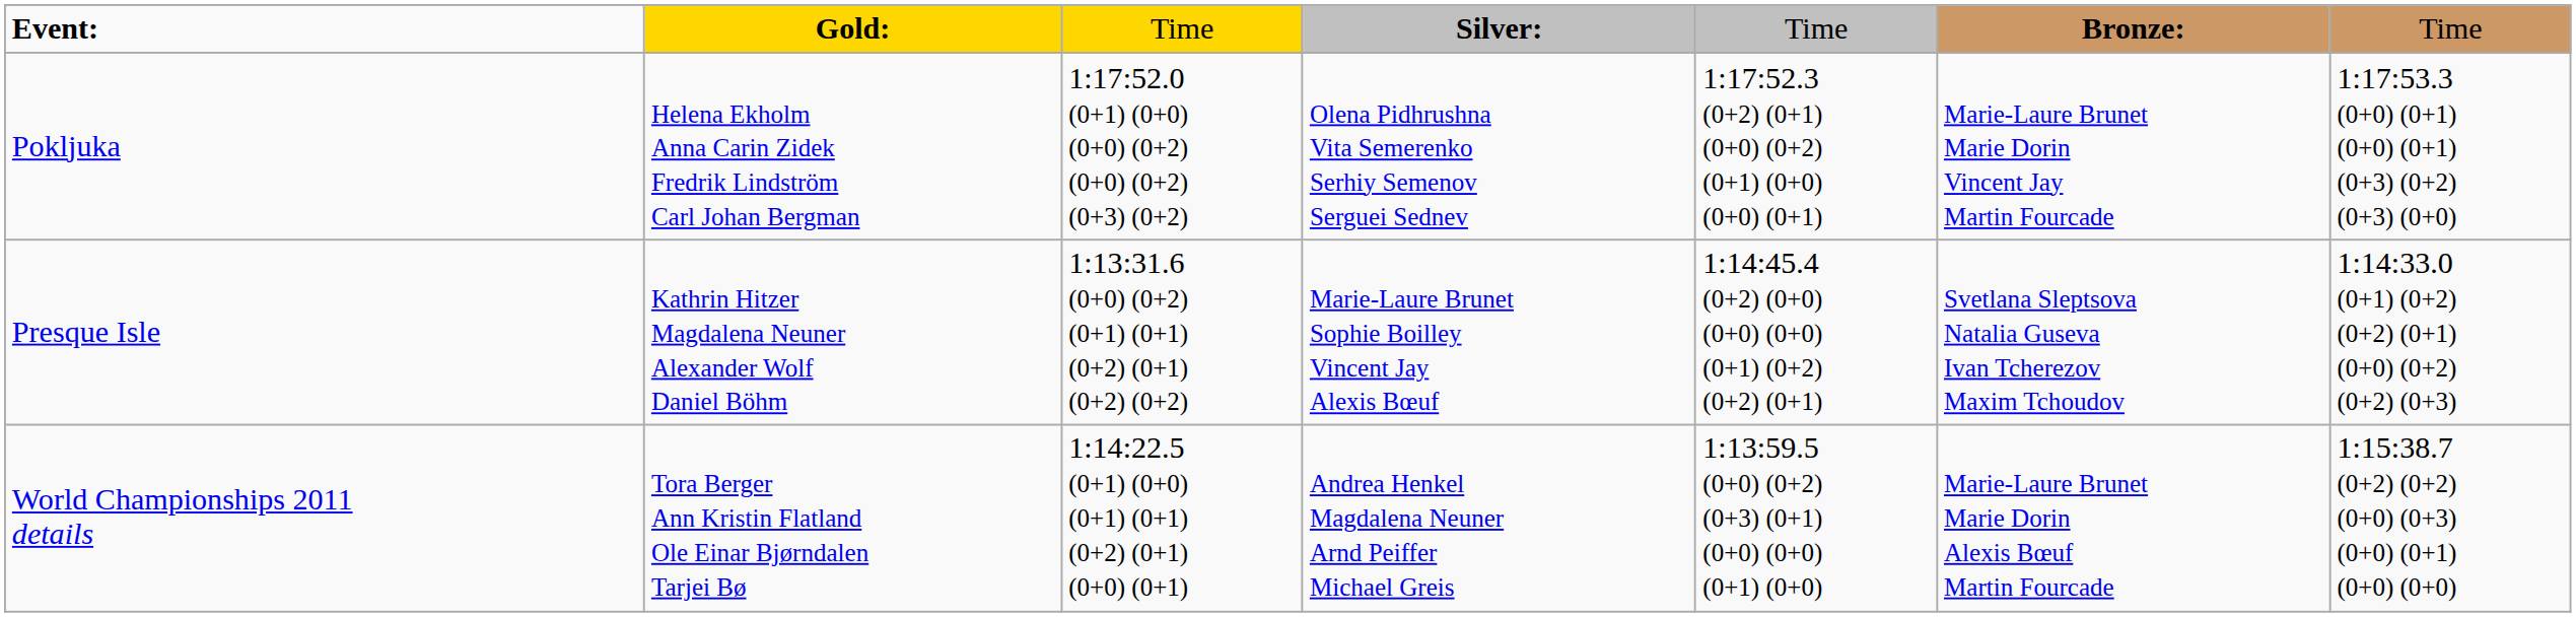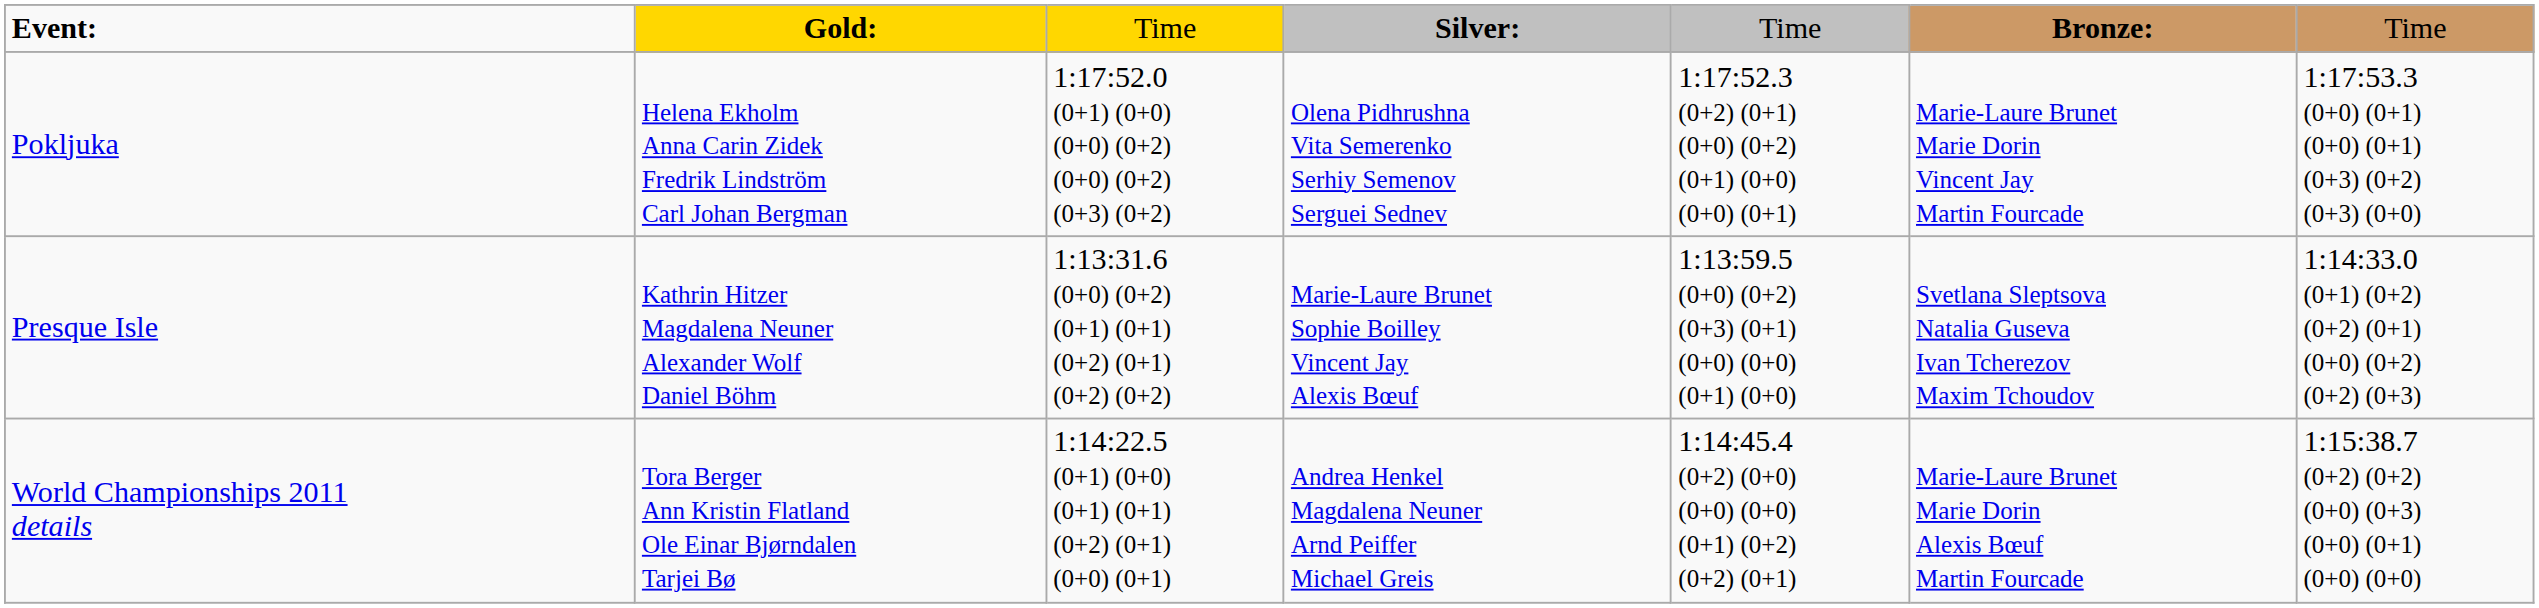Presque Isle | column 5: 1:14:45.4 (0+2) (0+0) (0+0) (0+0) (0+1) (0+2) (0+2) (0+1) -> 1:13:59.5 (0+0) (0+2) (0+3) (0+1) (0+0) (0+0) (0+1) (0+0)
World Championships 2011 details | column 5: 1:13:59.5 (0+0) (0+2) (0+3) (0+1) (0+0) (0+0) (0+1) (0+0) -> 1:14:45.4 (0+2) (0+0) (0+0) (0+0) (0+1) (0+2) (0+2) (0+1)
